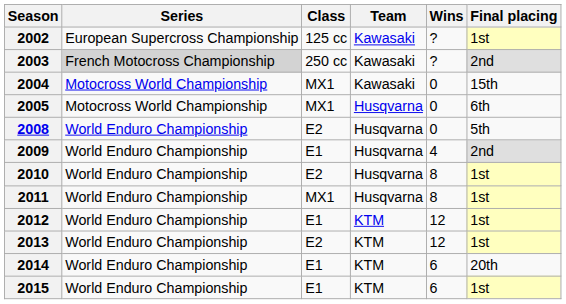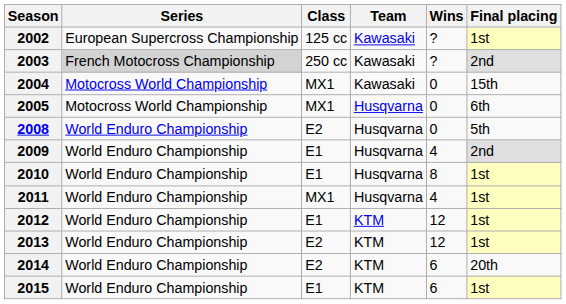2010 | Class: E2 -> E1
2011 | Wins: 8 -> 4
2014 | Class: E1 -> E2
